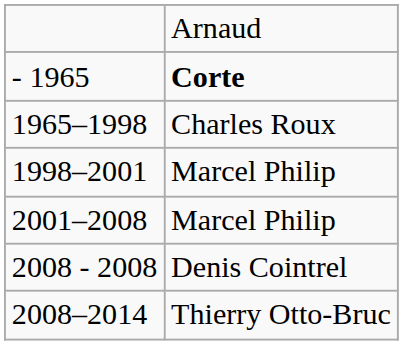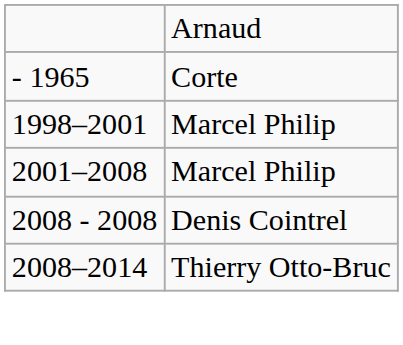- 1965 | column 2: bold -> normal
- row: 1965–1998 | Charles Roux
